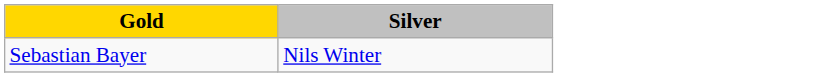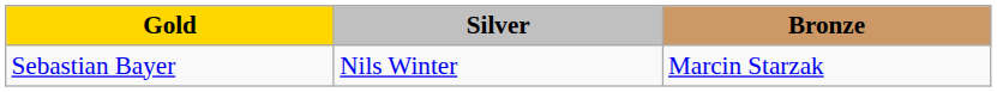+ column: Bronze | Marcin Starzak
